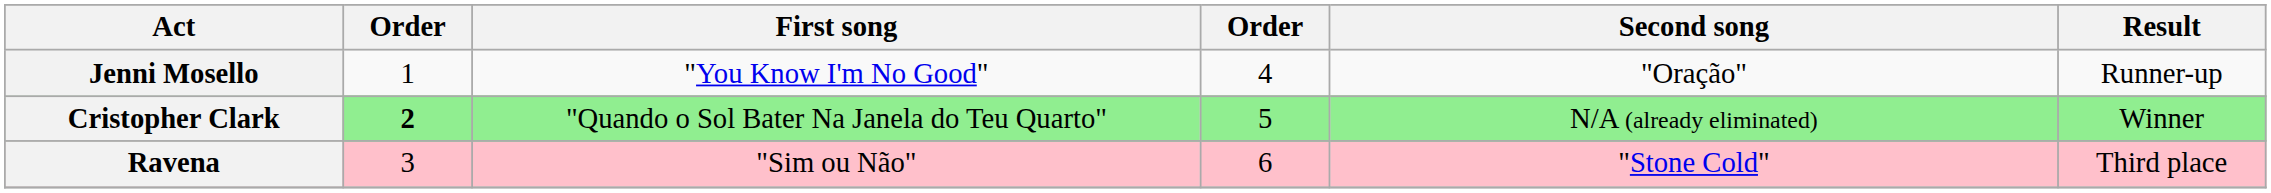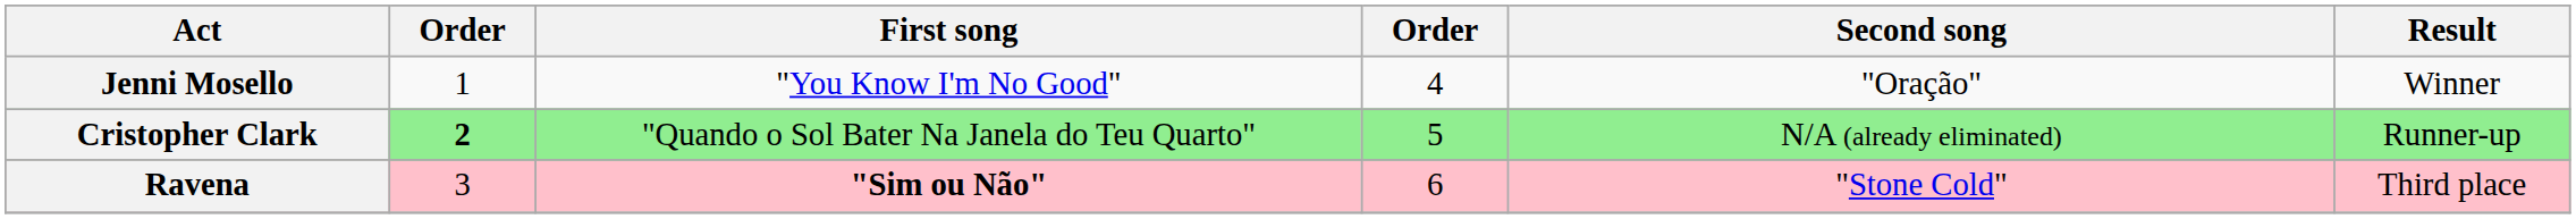Jenni Mosello | Result: Runner-up -> Winner
Cristopher Clark | Result: Winner -> Runner-up
Ravena | First song: normal -> bold
